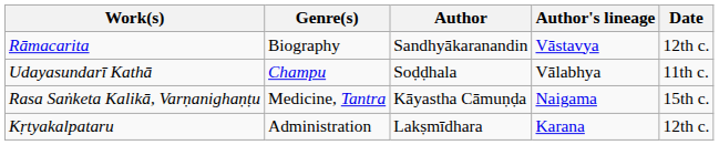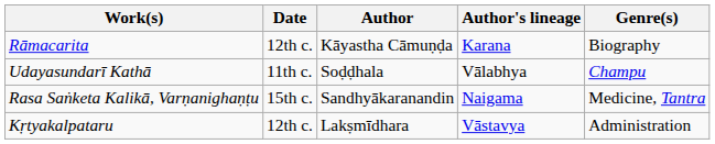columns swapped: Genre(s) <-> Date
Rāmacarita | Author: Sandhyākaranandin -> Kāyastha Cāmuṇḍa
Rāmacarita | Author's lineage: Vāstavya -> Karana
Rasa Saṅketa Kalikā, Varṇanighaṇṭu | Author: Kāyastha Cāmuṇḍa -> Sandhyākaranandin
Kṛtyakalpataru | Author's lineage: Karana -> Vāstavya
